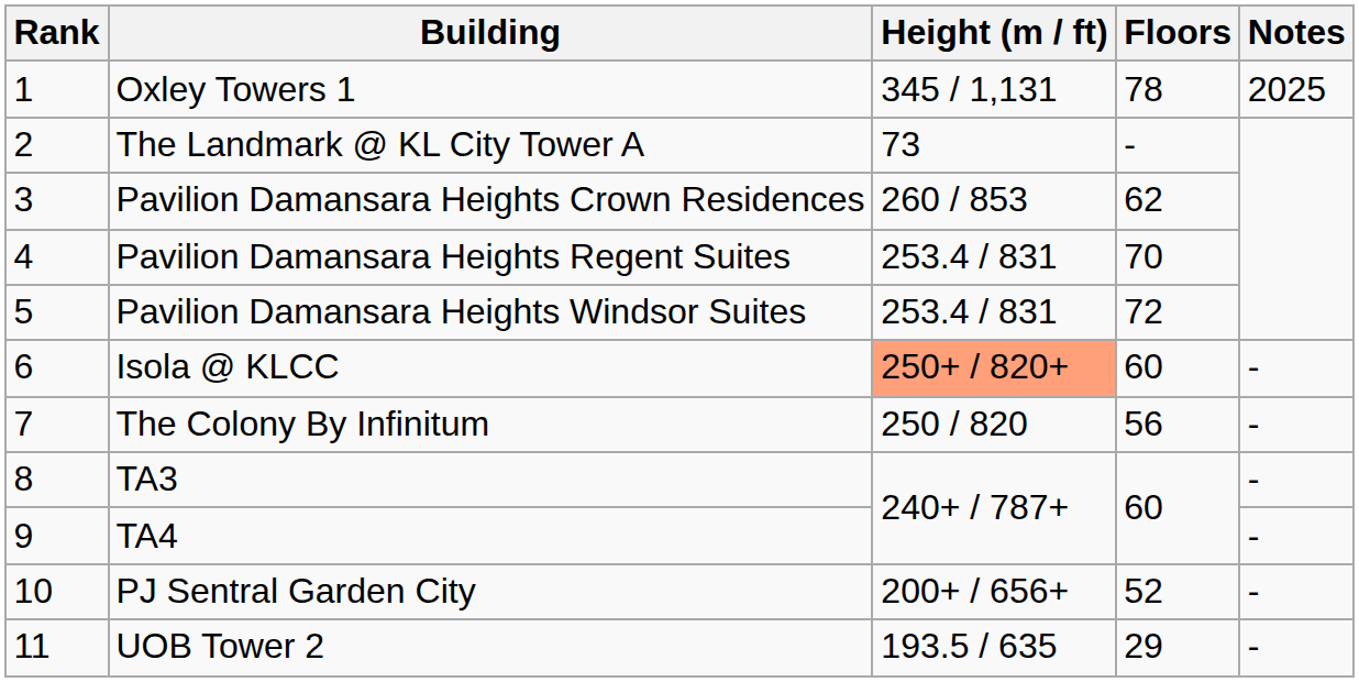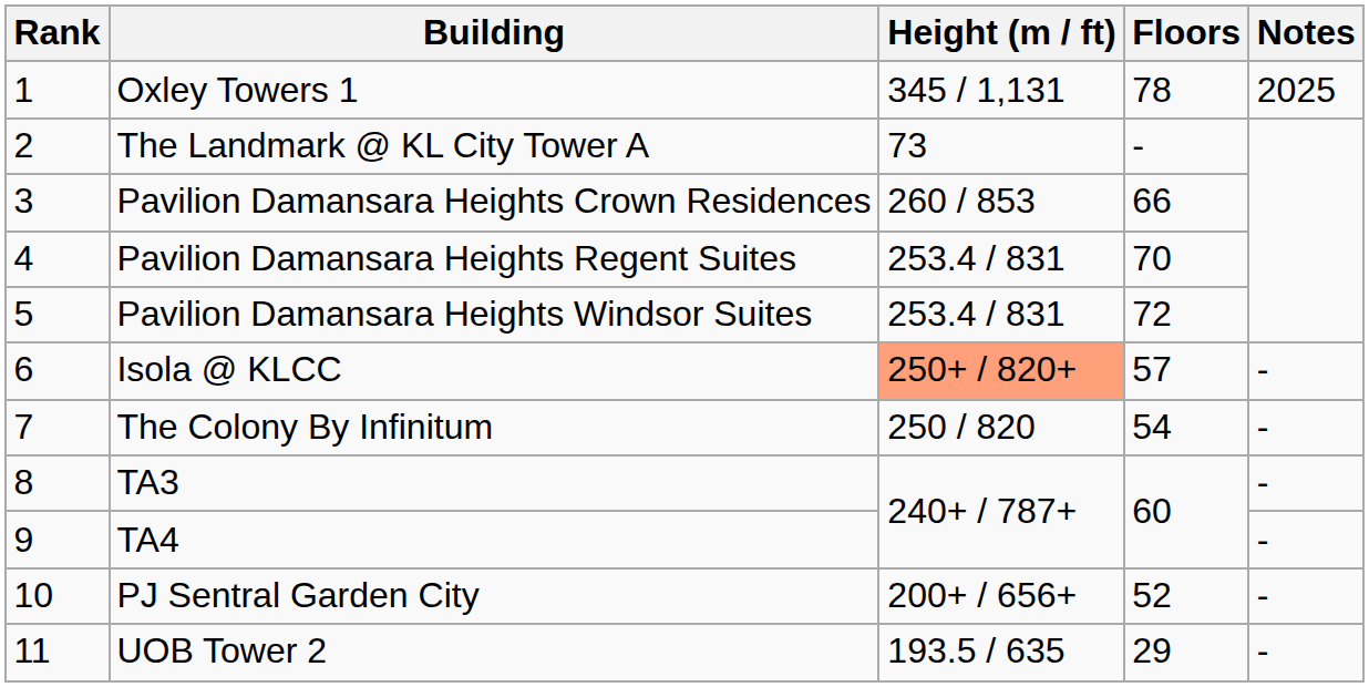Pavilion Damansara Heights Crown Residences | Floors: 62 -> 66
Isola @ KLCC | Floors: 60 -> 57
The Colony By Infinitum | Floors: 56 -> 54
